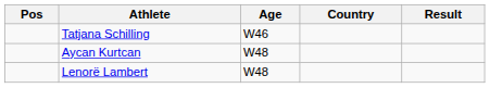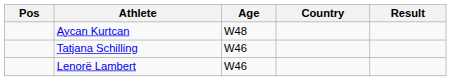rows swapped: Tatjana Schilling <-> Aycan Kurtcan
Lenorë Lambert | Age: W48 -> W46
